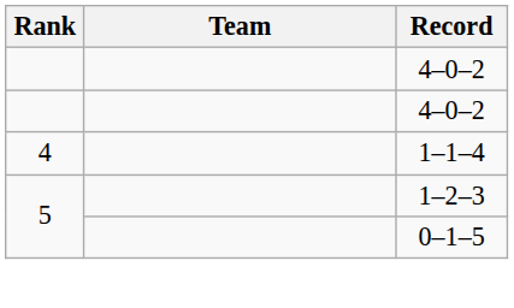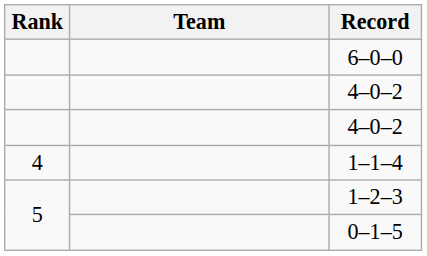+ row: 6–0–0
